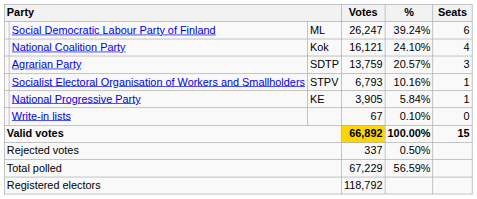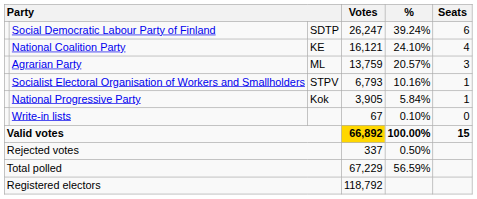Social Democratic Labour Party of Finland | column 3: ML -> SDTP
National Coalition Party | column 3: Kok -> KE
Agrarian Party | column 3: SDTP -> ML
National Progressive Party | column 3: KE -> Kok
